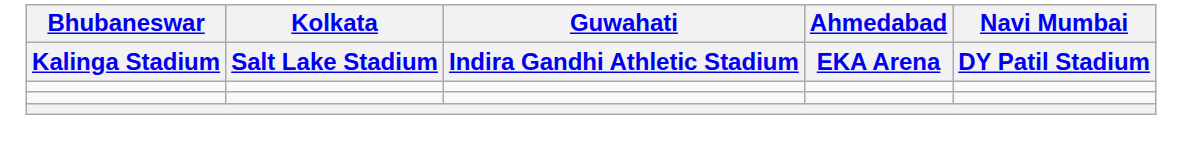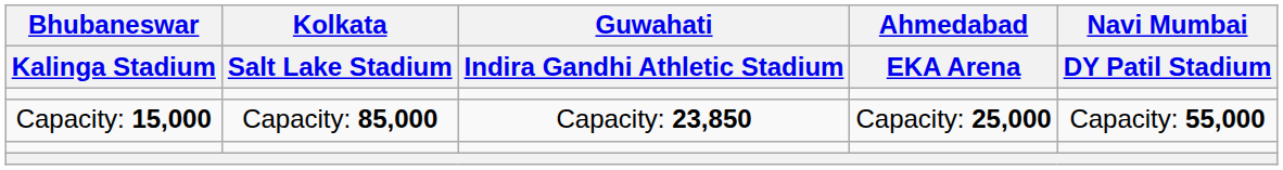+ row: Capacity: 15,000 | Capacity: 85,000 | Capacity: 23,850 | Capacity: 25,000 | Capacity: 55,000
